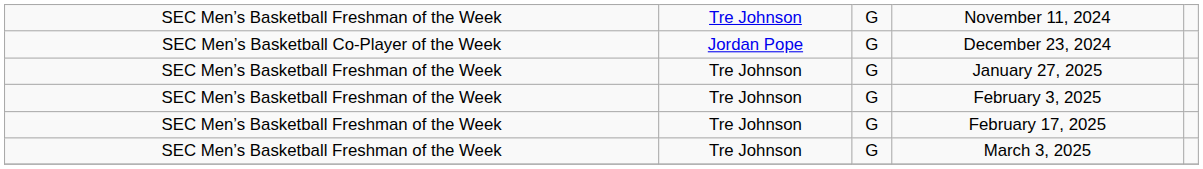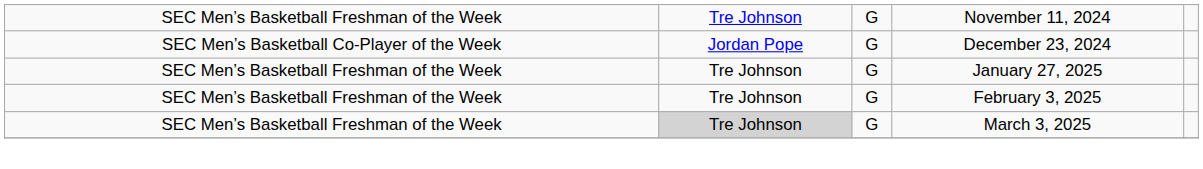- row: SEC Men’s Basketball Freshman of the Week | Tre Johnson | G | February 17, 2025
March 3, 2025 | column 2: no background -> lightgrey background
